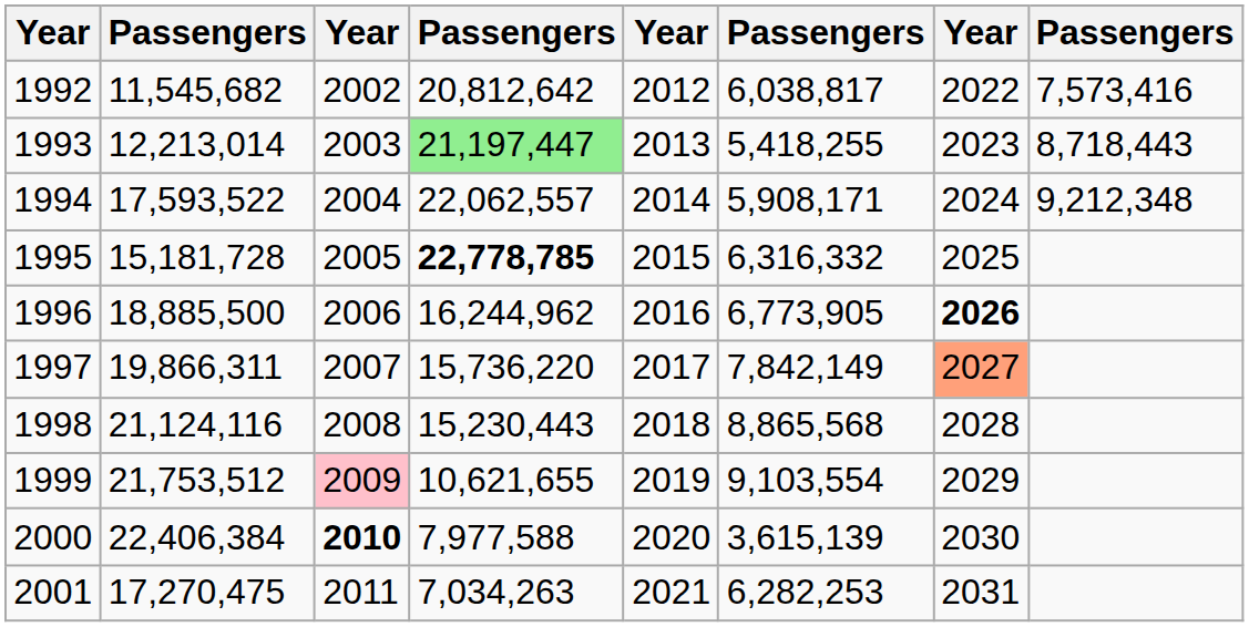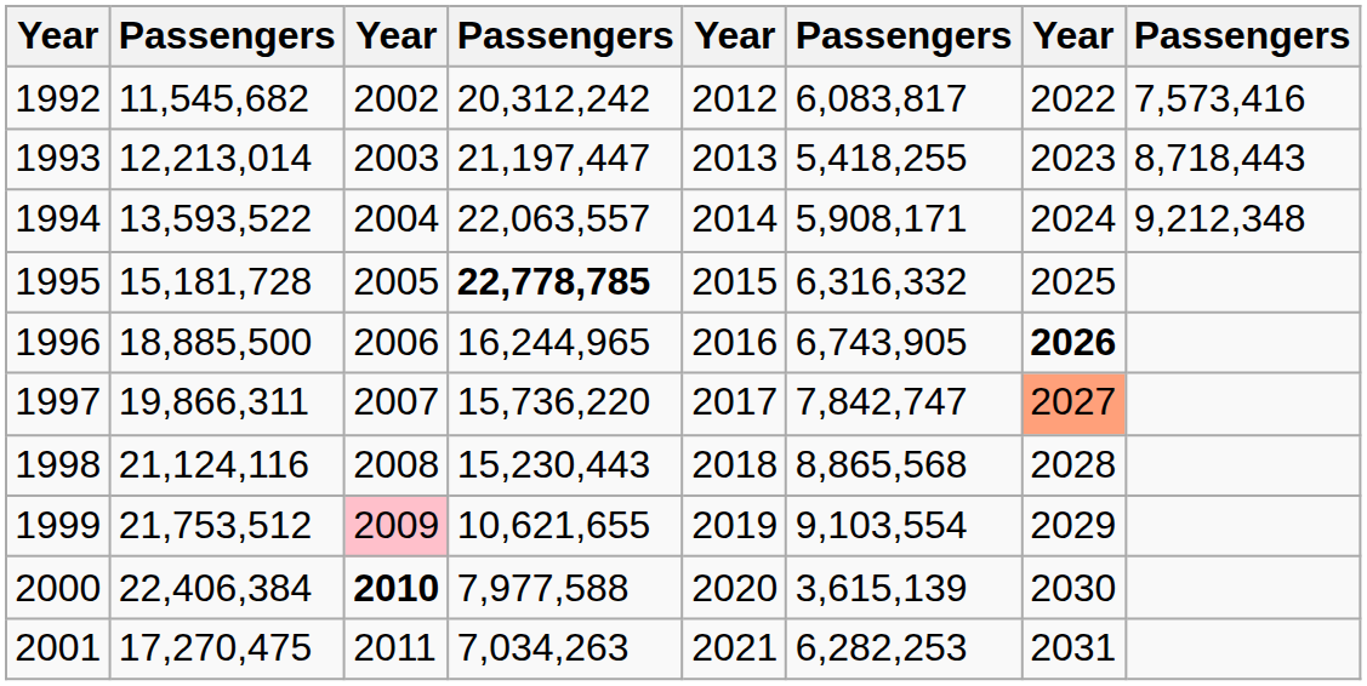1992 | column 4: 20,812,642 -> 20,312,242
1992 | column 6: 6,038,817 -> 6,083,817
1993 | column 4: lightgreen background -> no background
1994 | column 2: 17,593,522 -> 13,593,522
1994 | column 4: 22,062,557 -> 22,063,557
1996 | column 4: 16,244,962 -> 16,244,965
1996 | column 6: 6,773,905 -> 6,743,905
1997 | column 6: 7,842,149 -> 7,842,747
